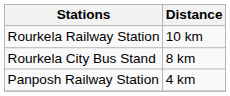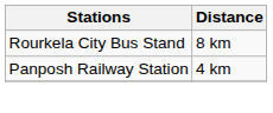- row: Rourkela Railway Station | 10 km
